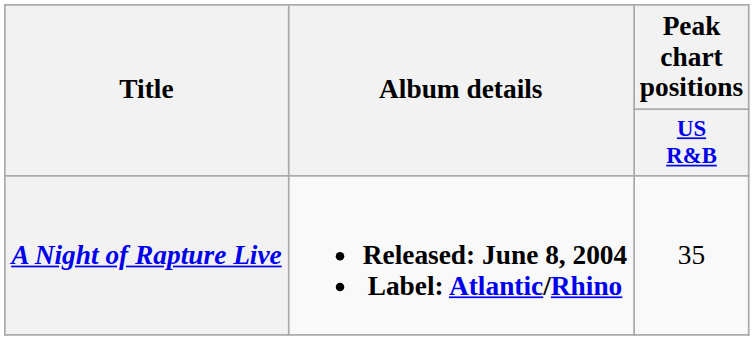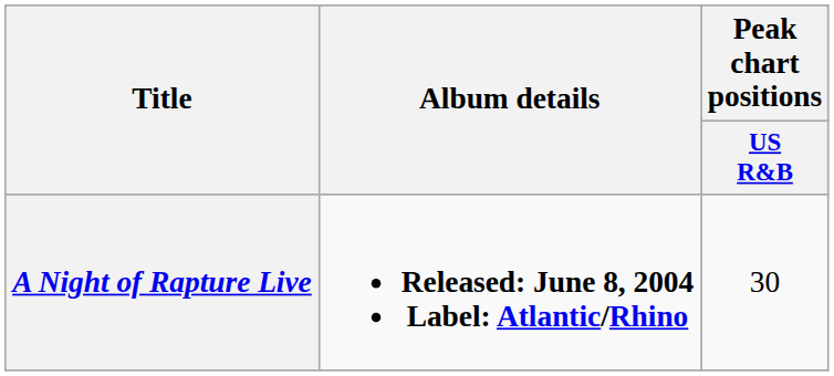A Night of Rapture Live | Peak chart positions / US R&B: 35 -> 30
